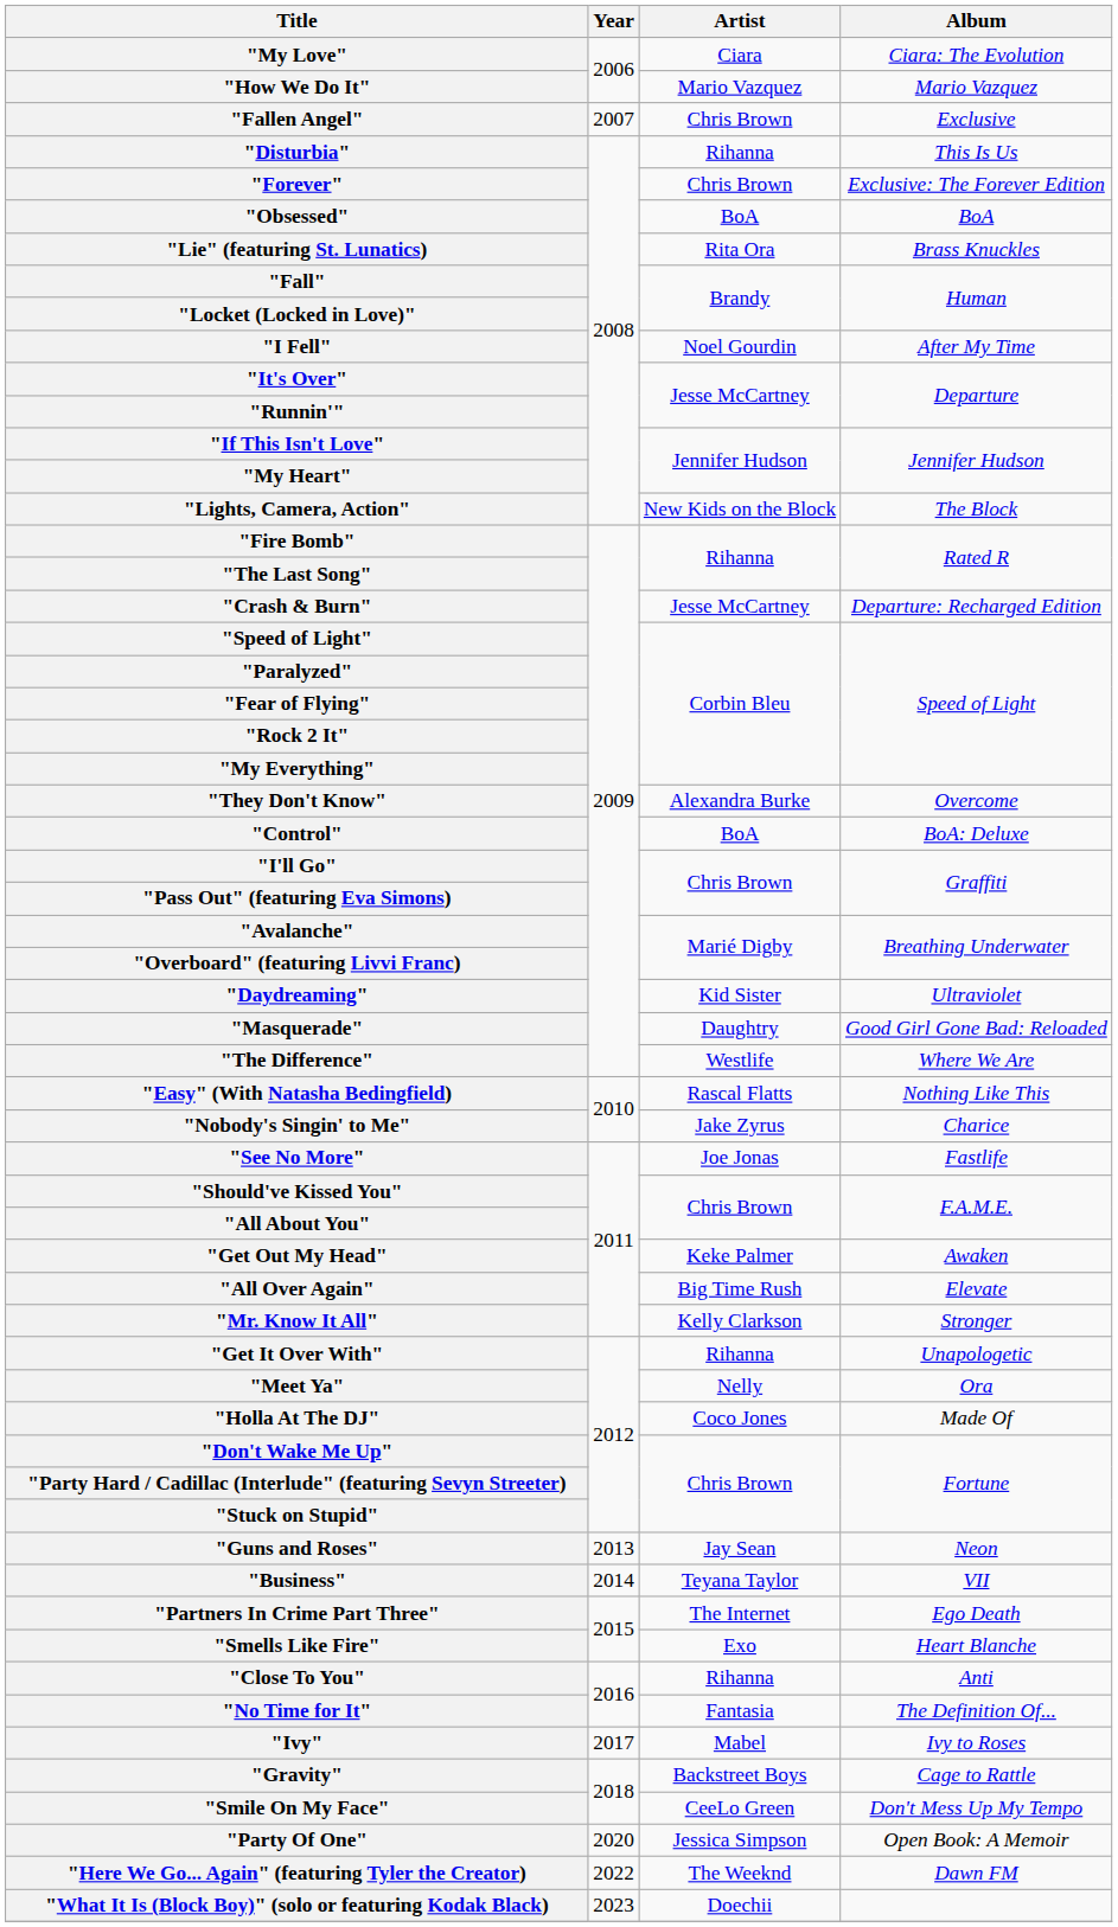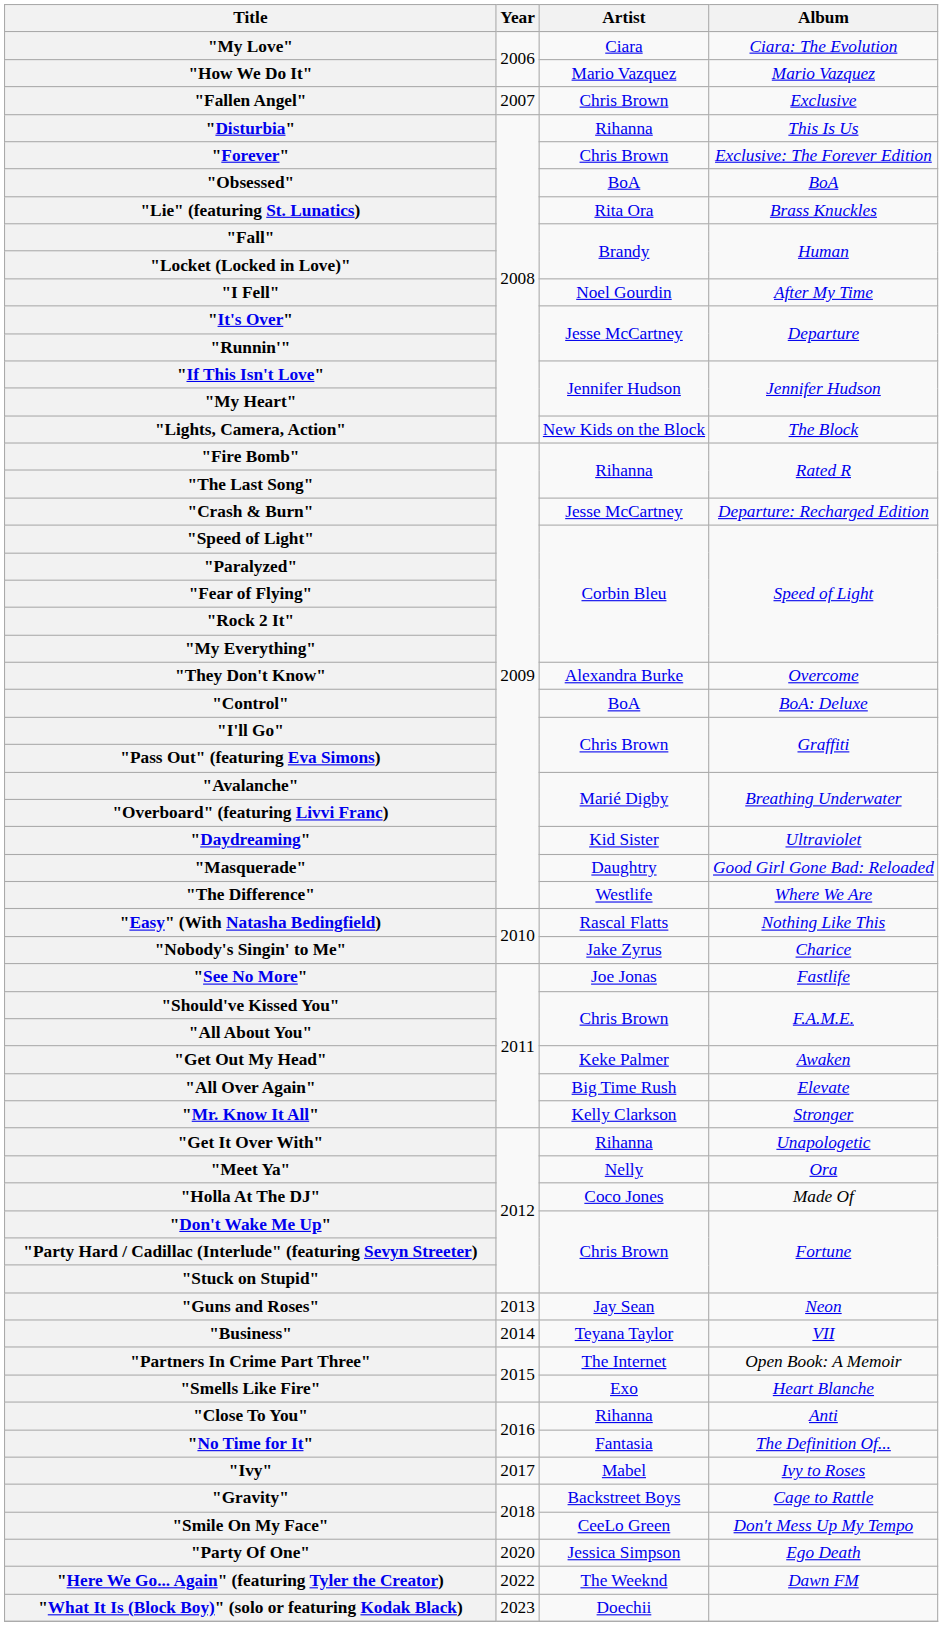"Partners In Crime Part Three" | Album: Ego Death -> Open Book: A Memoir
"Party Of One" | Album: Open Book: A Memoir -> Ego Death
